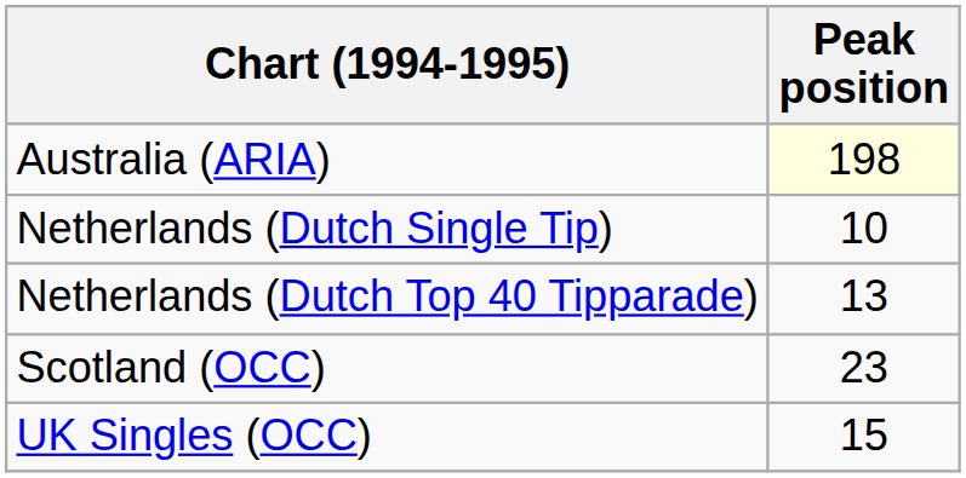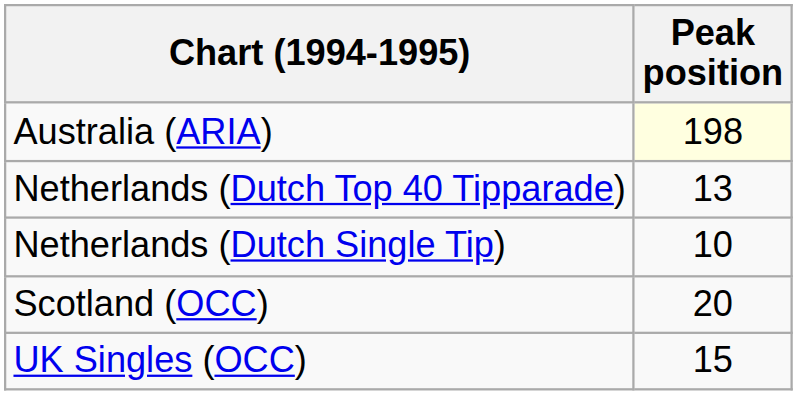rows swapped: Netherlands (Dutch Top 40 Tipparade) <-> Netherlands (Dutch Single Tip)
Scotland (OCC) | Peak position: 23 -> 20
